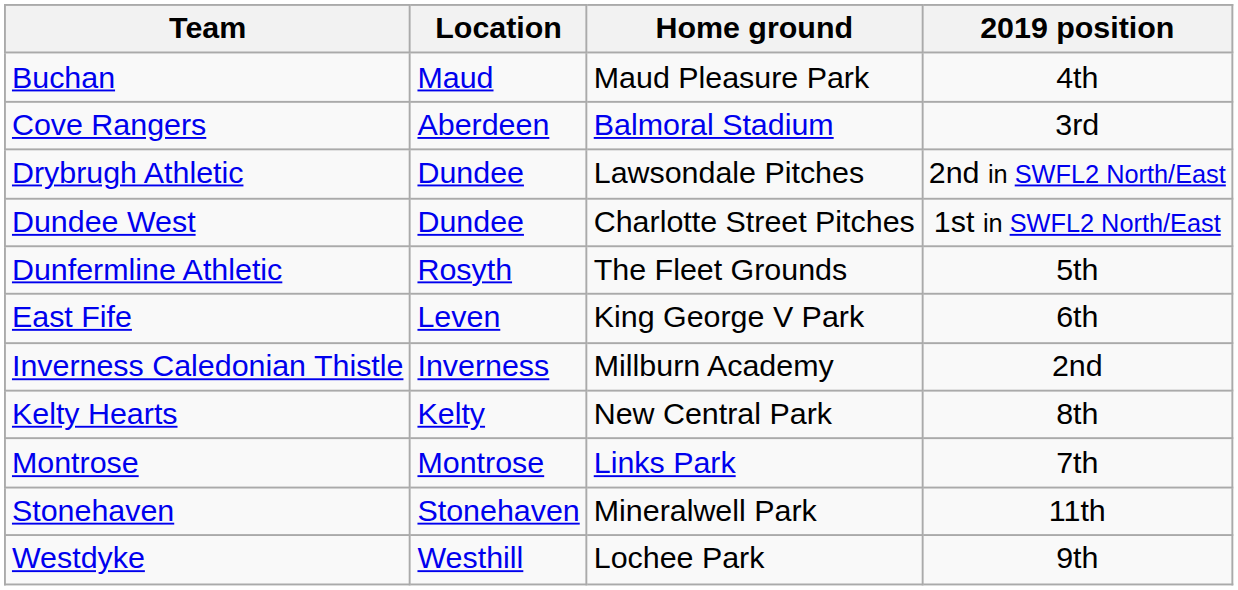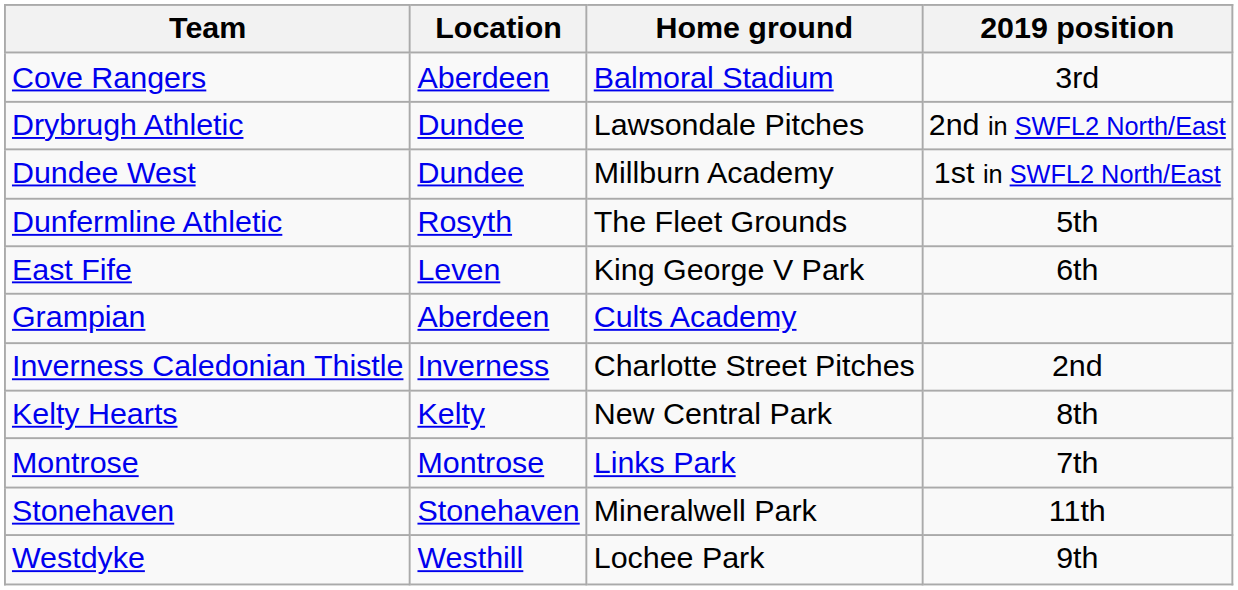- row: Buchan | Maud | Maud Pleasure Park | 4th
Dundee West | Home ground: Charlotte Street Pitches -> Millburn Academy
+ row: Grampian | Aberdeen | Cults Academy
Inverness Caledonian Thistle | Home ground: Millburn Academy -> Charlotte Street Pitches
